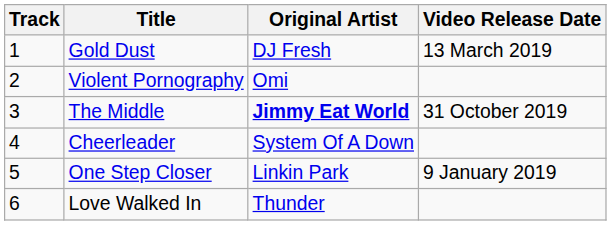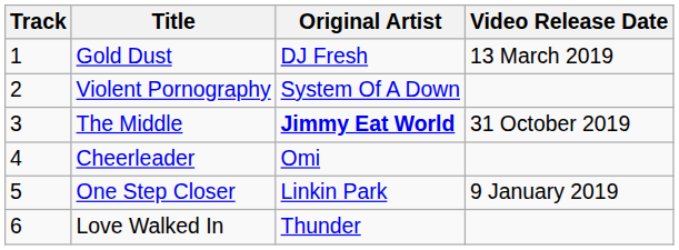Violent Pornography | Original Artist: Omi -> System Of A Down
Cheerleader | Original Artist: System Of A Down -> Omi
